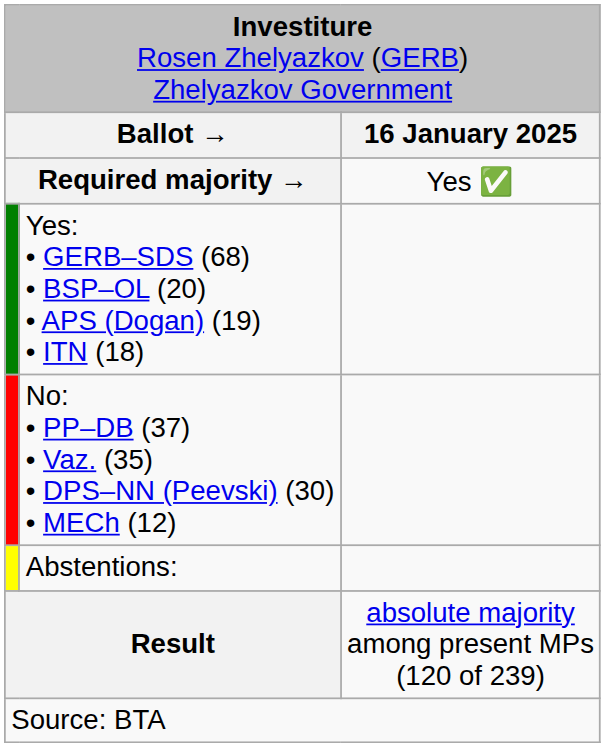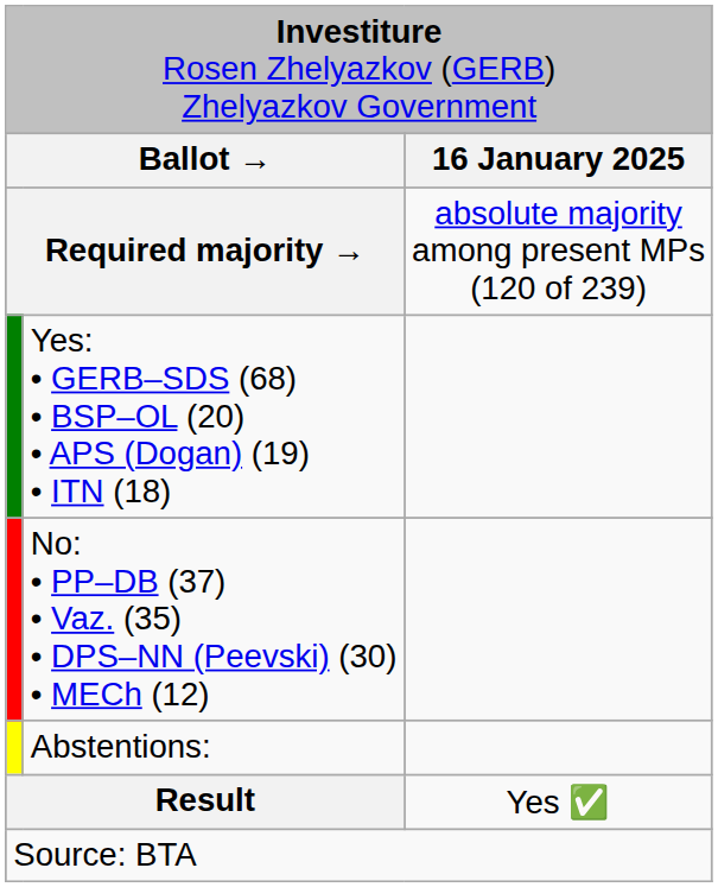Required majority → | column 3: Yes ✅ -> absolute majority among present MPs (120 of 239)
Result | column 3: absolute majority among present MPs (120 of 239) -> Yes ✅
